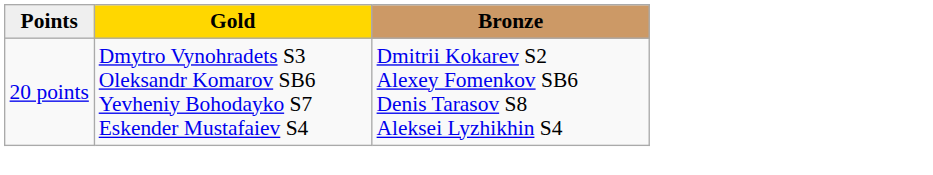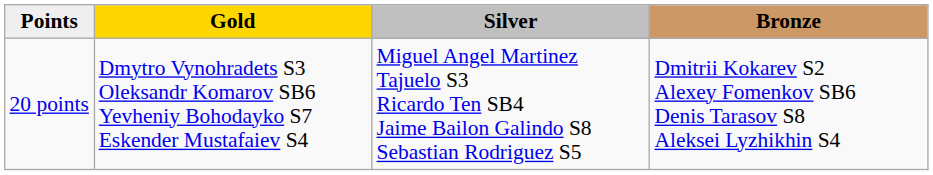+ column: Silver | Miguel Angel Martinez Tajuelo S3 Ricardo Ten SB4 Jaime Bailon Galindo S8 Sebastian Rodriguez S5
